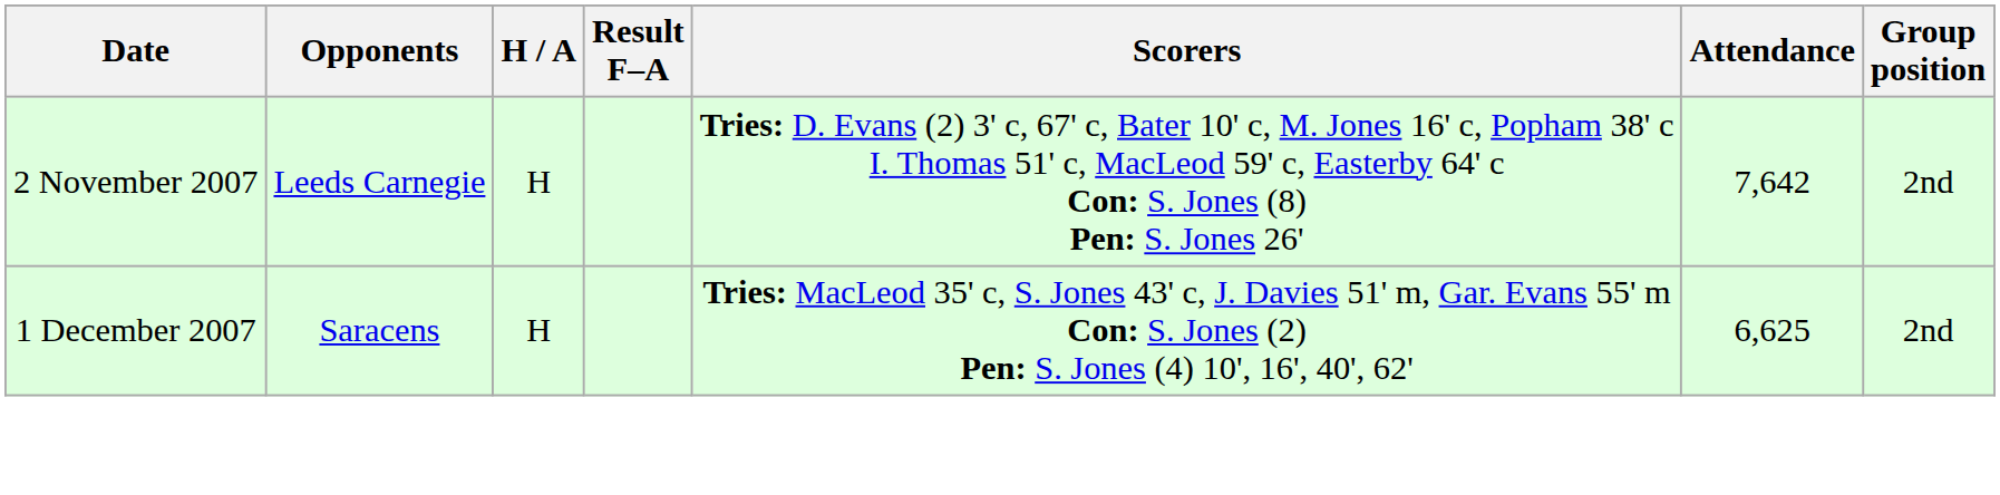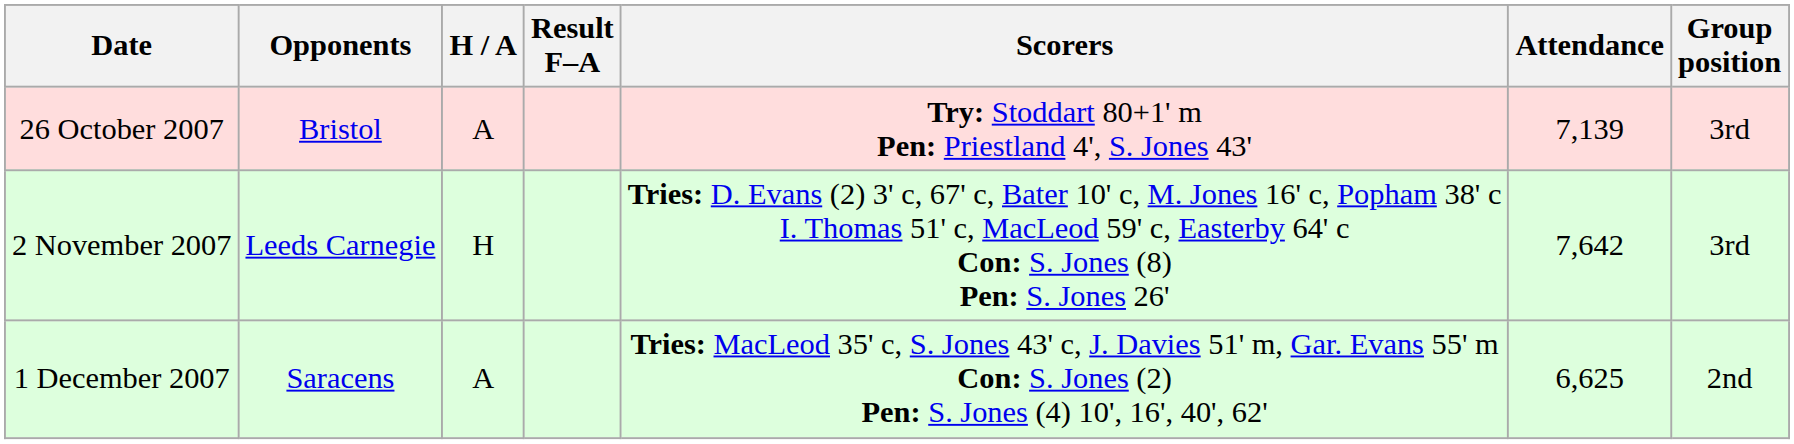+ row: 26 October 2007 | Bristol | A | Try: Stoddart 80+1' m Pen: Priestland 4', S. Jones 43' | 7,139 | 3rd
2 November 2007 | Group position: 2nd -> 3rd
1 December 2007 | H / A: H -> A
